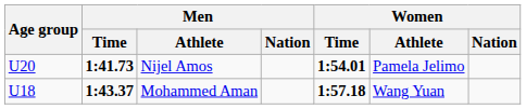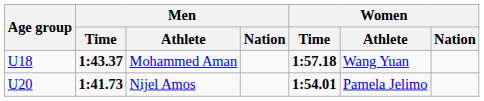rows swapped: Nijel Amos <-> Mohammed Aman
